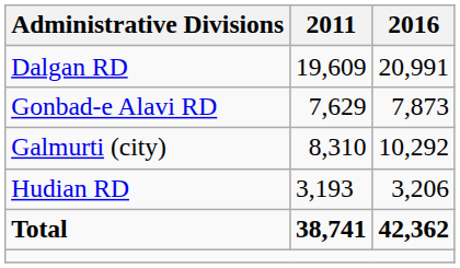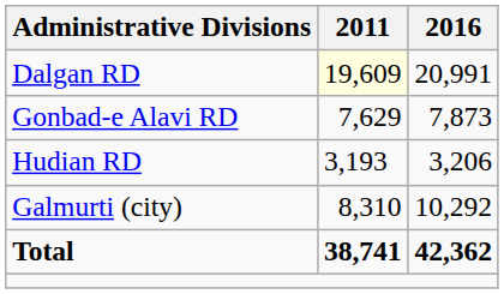Dalgan RD | 2011: no background -> lightyellow background
rows swapped: Hudian RD <-> Galmurti (city)
